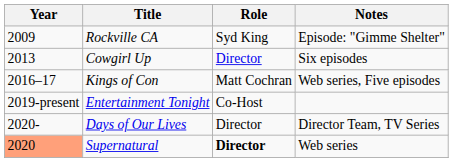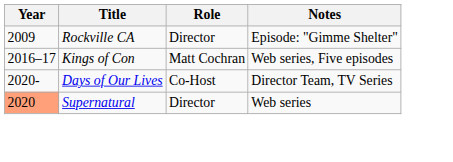Rockville CA | Role: Syd King -> Director
- row: 2013 | Cowgirl Up | Director | Six episodes
- row: 2019-present | Entertainment Tonight | Co-Host
Days of Our Lives | Role: Director -> Co-Host
Supernatural | Role: bold -> normal
